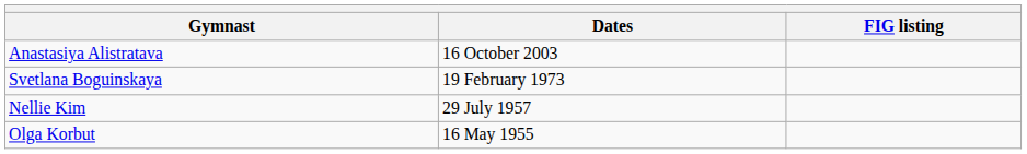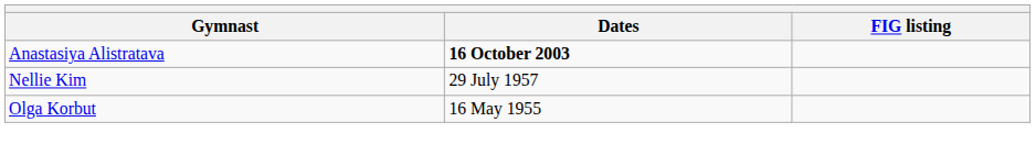Anastasiya Alistratava | Dates: normal -> bold
- row: Svetlana Boguinskaya | 19 February 1973
